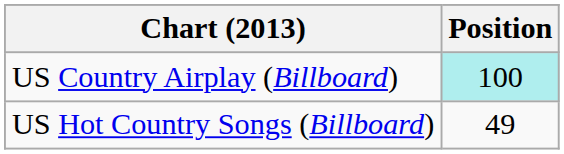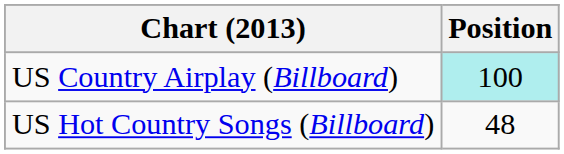US Hot Country Songs (Billboard) | Position: 49 -> 48
